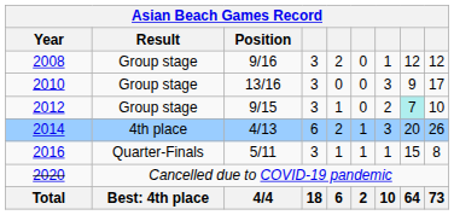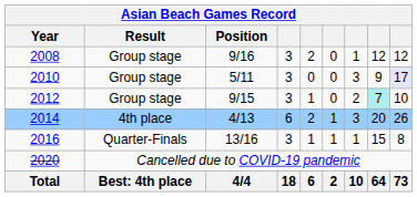2010 | Position: 13/16 -> 5/11
2010 | column 9: no background -> lavender background
2016 | Position: 5/11 -> 13/16
